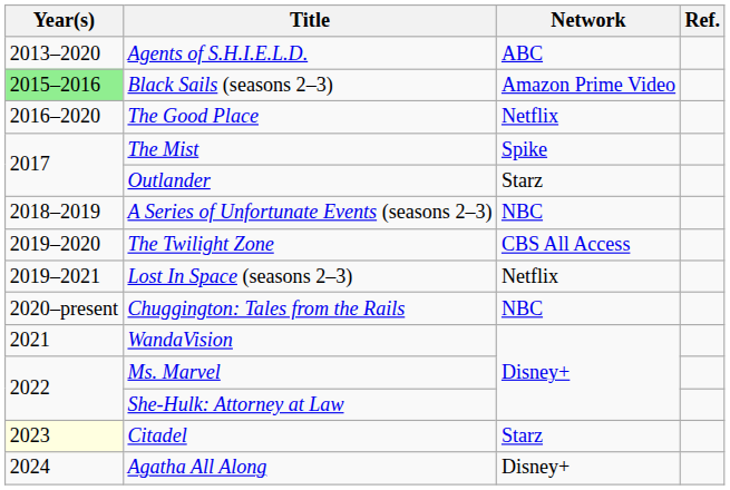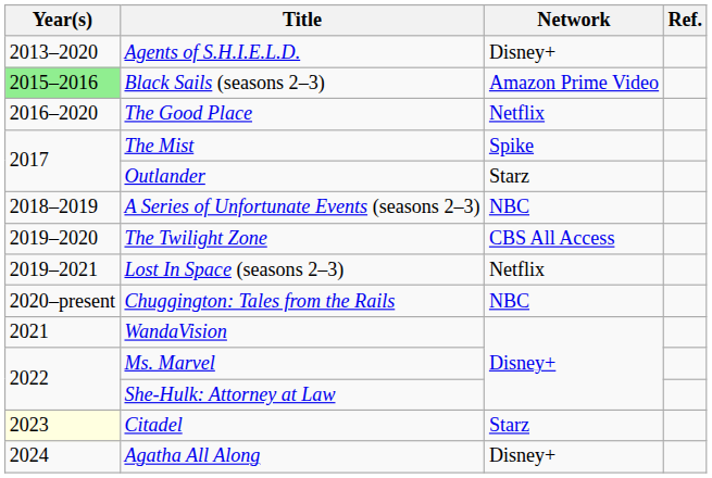Agents of S.H.I.E.L.D. | Network: ABC -> Disney+
